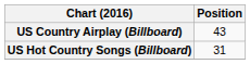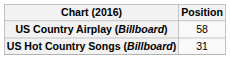US Country Airplay (Billboard) | Position: 43 -> 58
